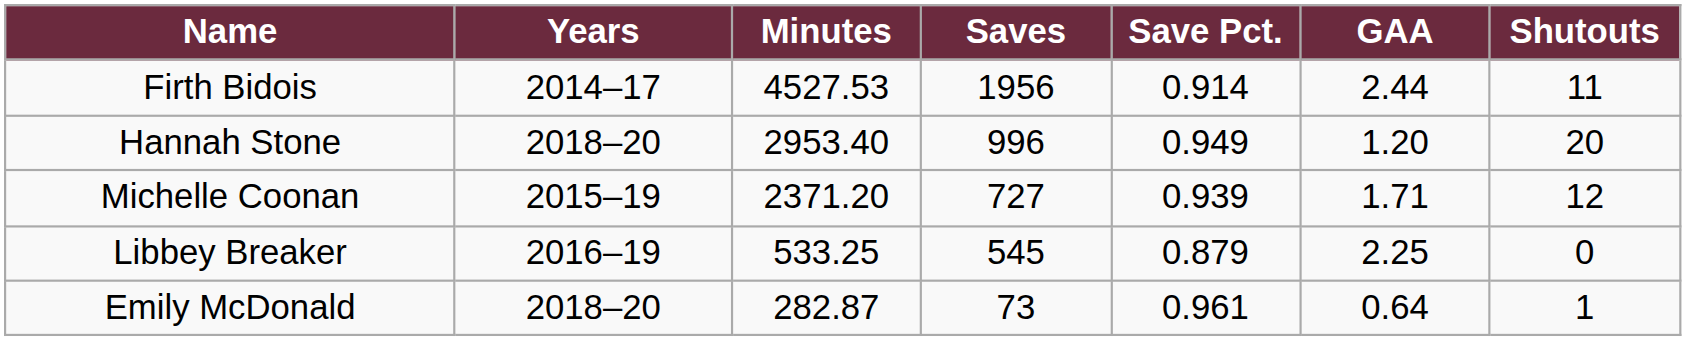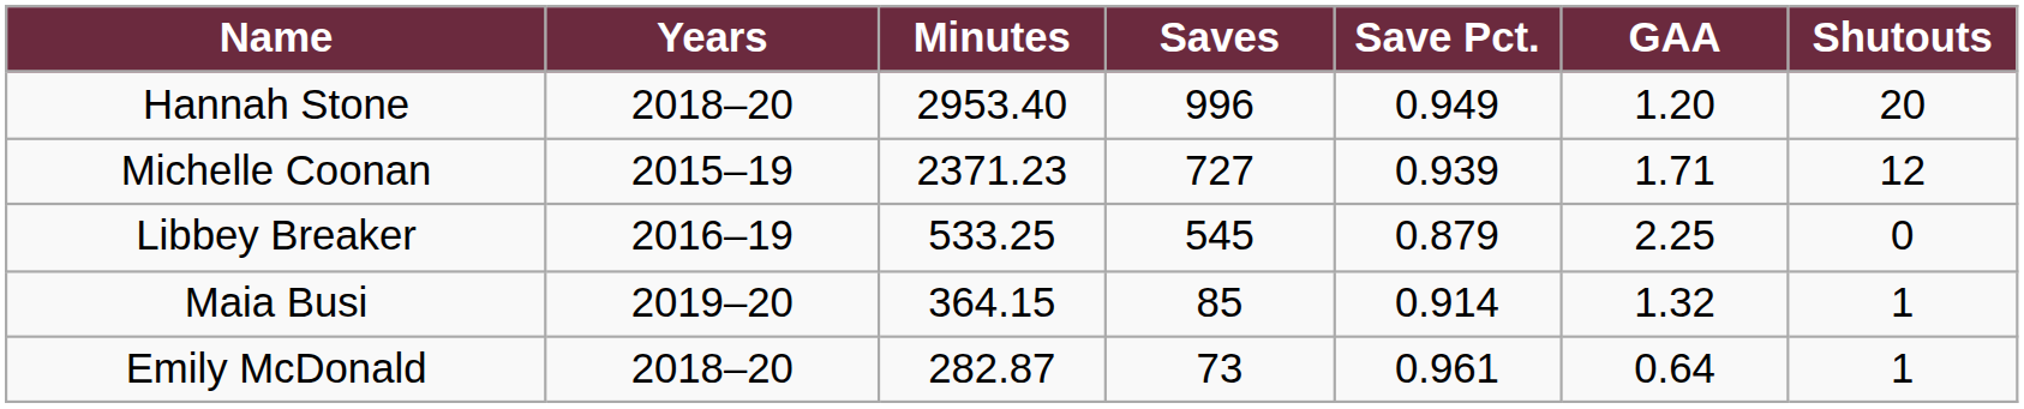- row: Firth Bidois | 2014–17 | 4527.53 | 1956 | 0.914 | 2.44 | 11
Michelle Coonan | Minutes: 2371.20 -> 2371.23
+ row: Maia Busi | 2019–20 | 364.15 | 85 | 0.914 | 1.32 | 1
